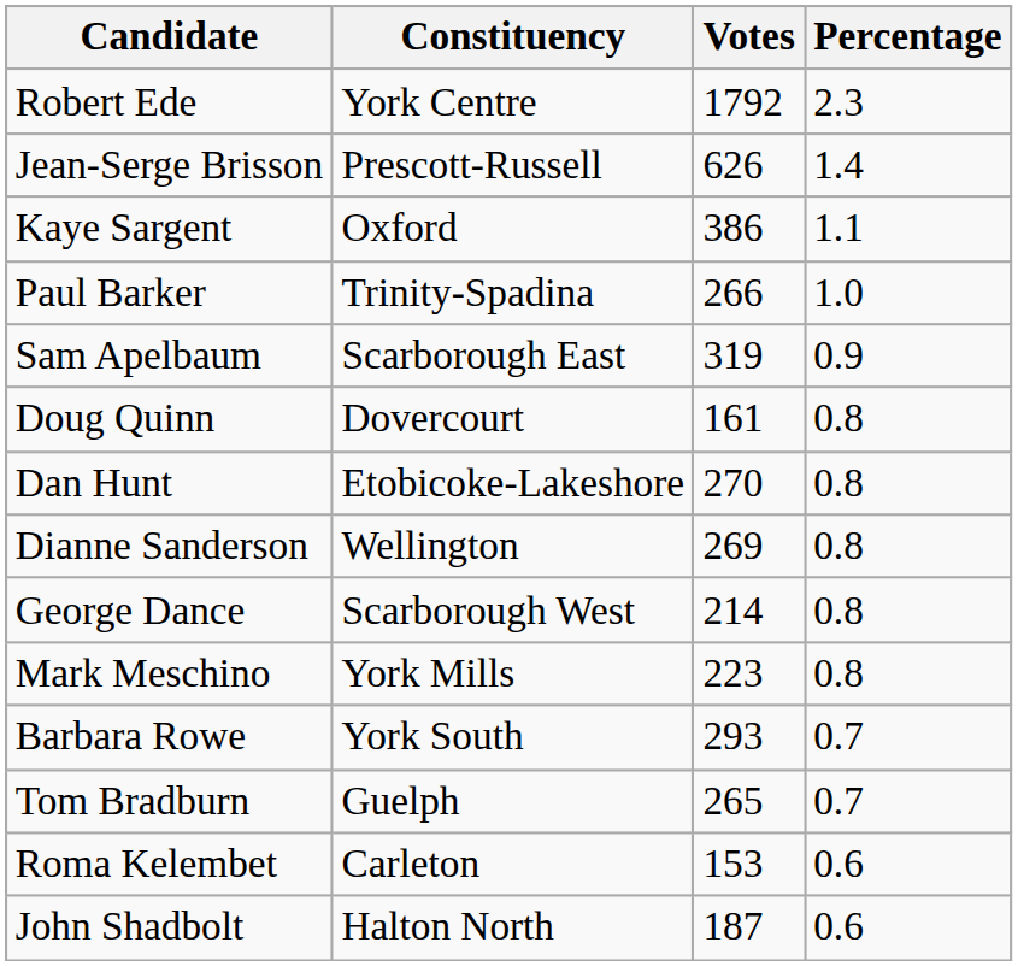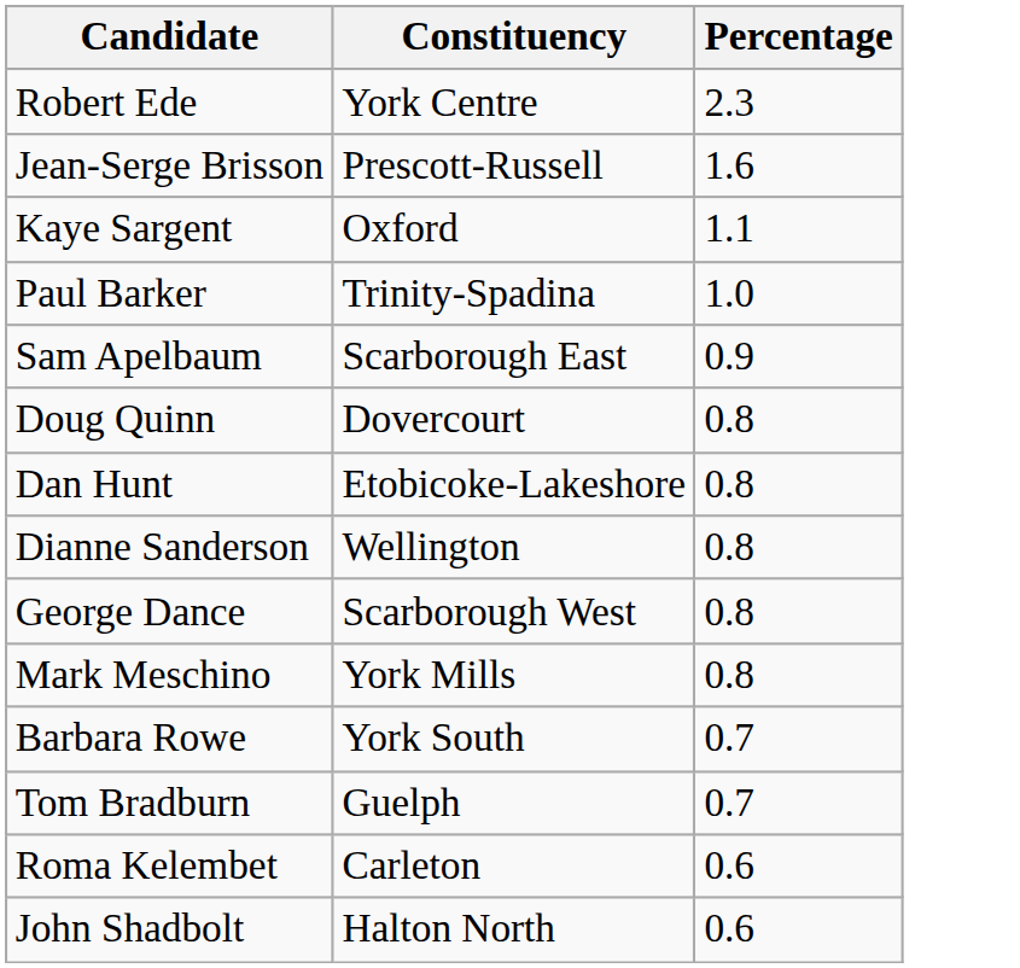- column: Votes | 1792 | 626 | 386 | 266 | 319 | 161 | 270 | 269 | 214 | 223 | 293 | 265 | 153 | 187
Jean-Serge Brisson | Percentage: 1.4 -> 1.6
